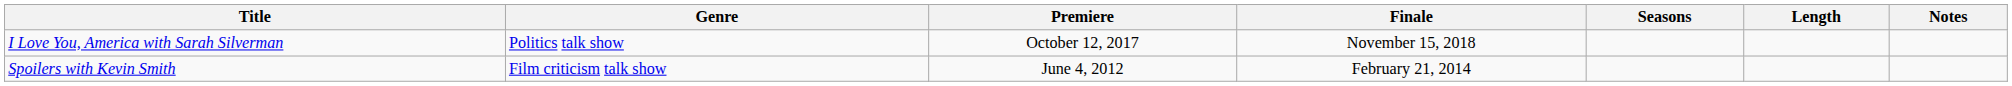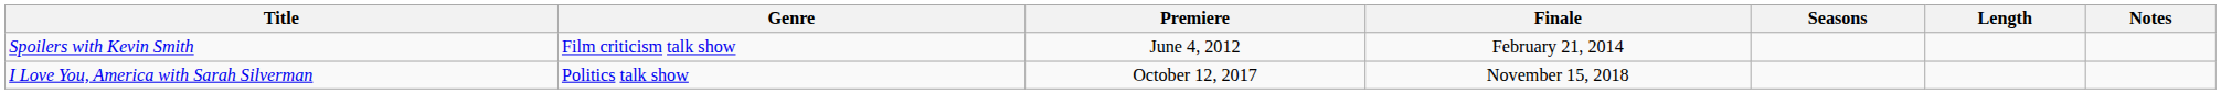rows swapped: Spoilers with Kevin Smith <-> I Love You, America with Sarah Silverman
